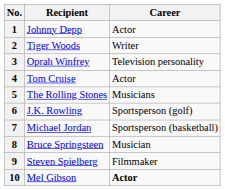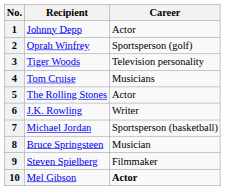2 | Recipient: Tiger Woods -> Oprah Winfrey
2 | Career: Writer -> Sportsperson (golf)
3 | Recipient: Oprah Winfrey -> Tiger Woods
4 | Career: Actor -> Musicians
5 | Career: Musicians -> Actor
6 | Career: Sportsperson (golf) -> Writer
